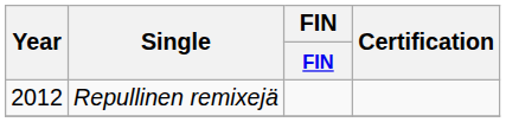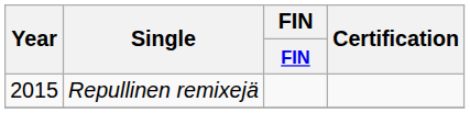Repullinen remixejä | Year: 2012 -> 2015
